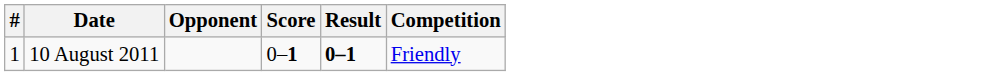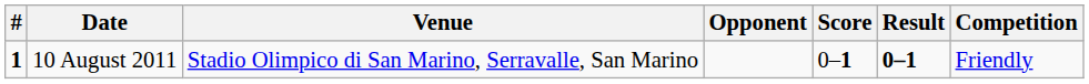+ column: Venue | Stadio Olimpico di San Marino, Serravalle, San Marino
10 August 2011 | #: normal -> bold
